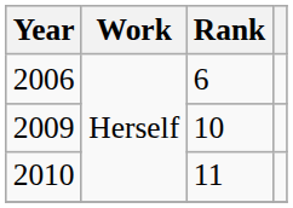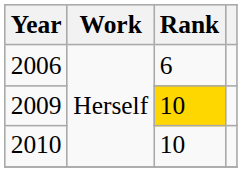2009 | Rank: no background -> gold background
2010 | Rank: 11 -> 10
